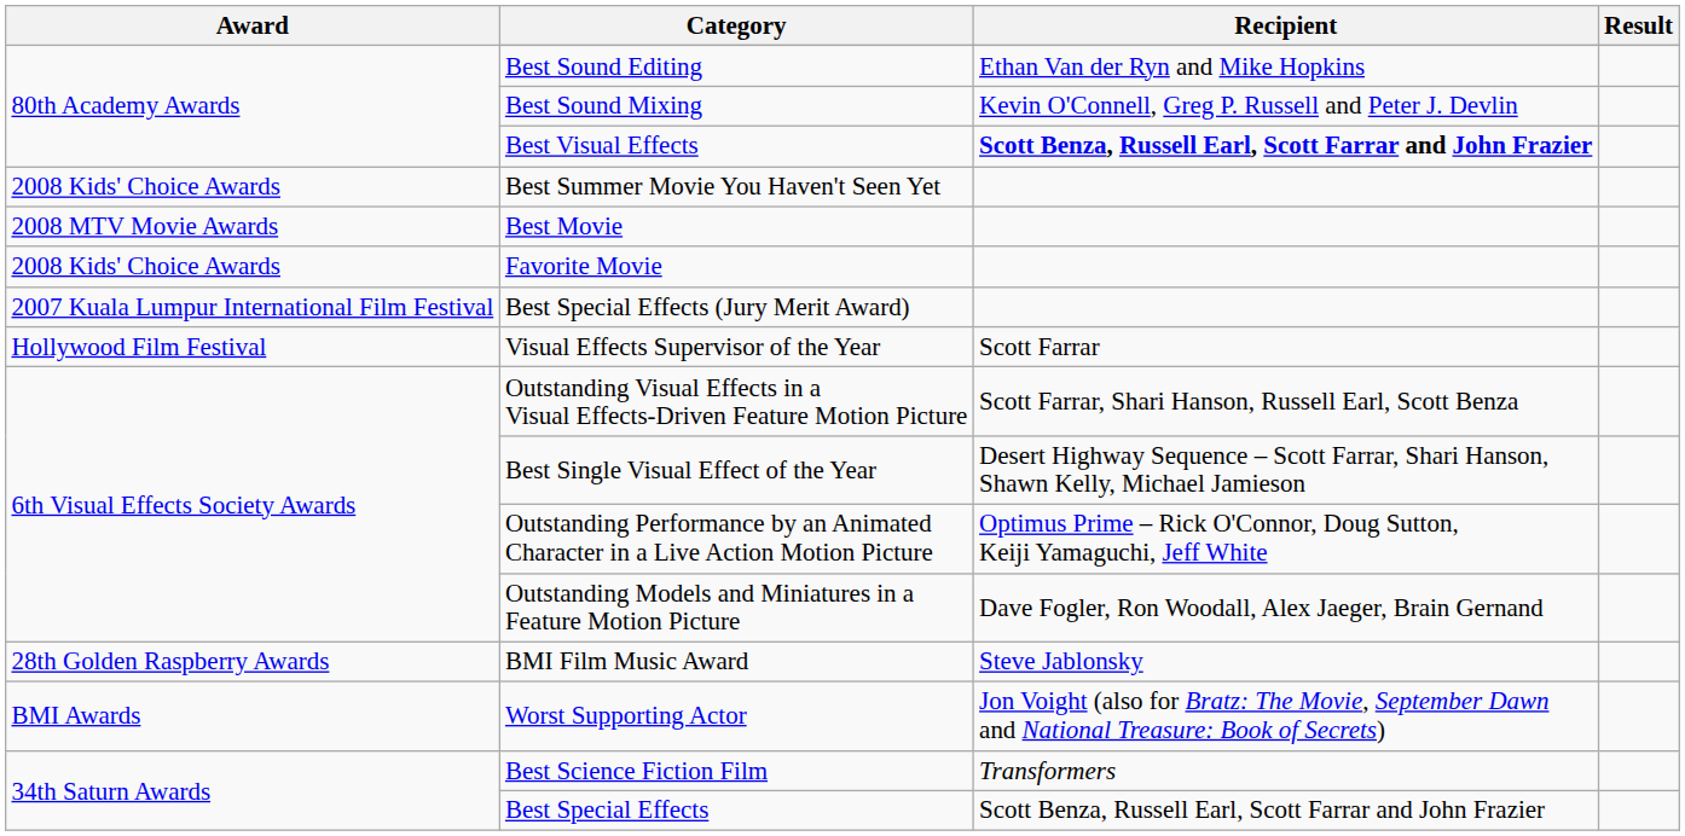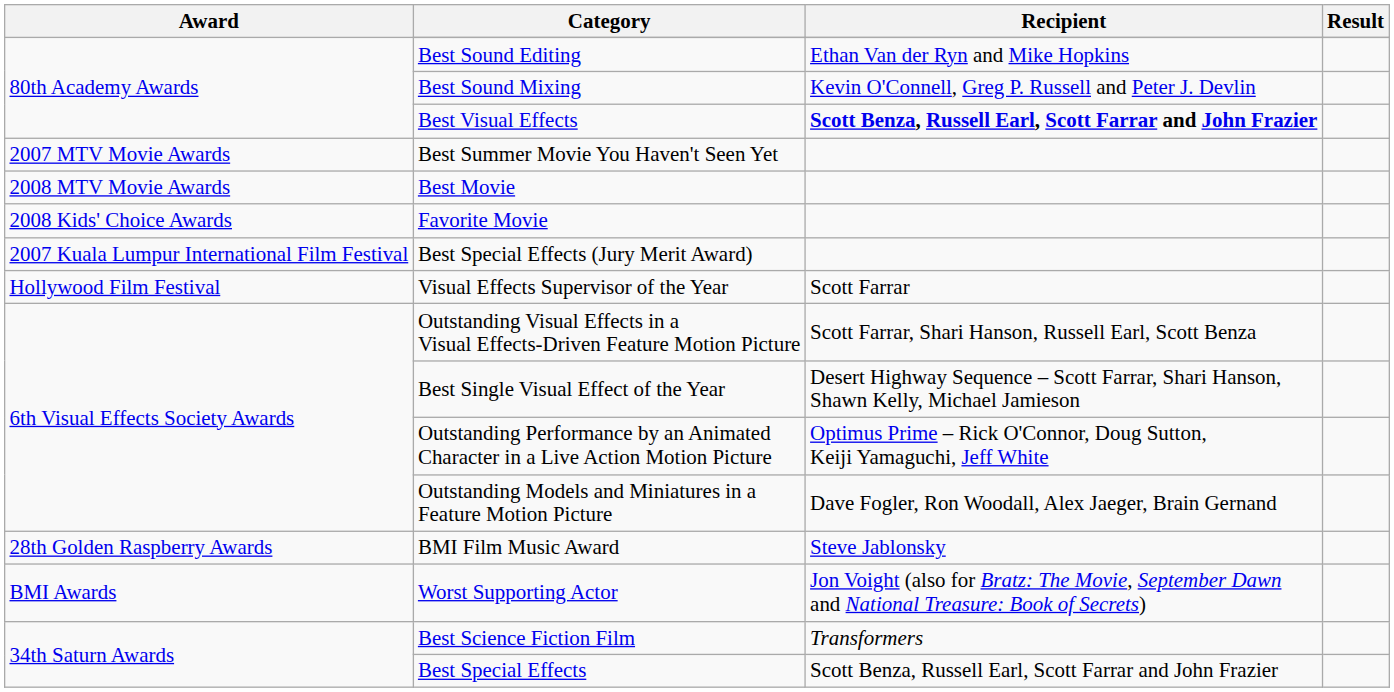Best Summer Movie You Haven't Seen Yet | Award: 2008 Kids' Choice Awards -> 2007 MTV Movie Awards
